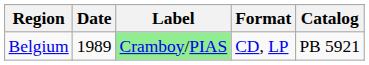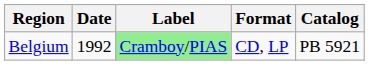Belgium | Date: 1989 -> 1992
